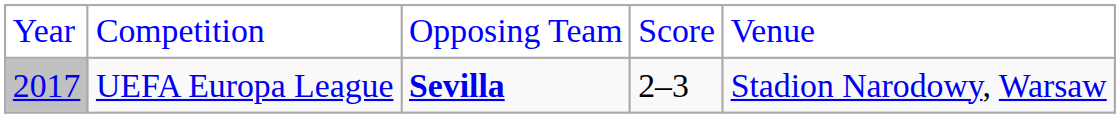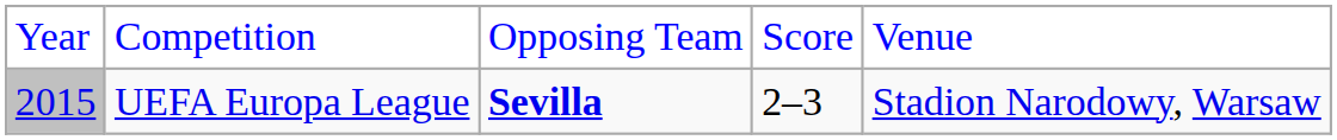UEFA Europa League | column 1: 2017 -> 2015
